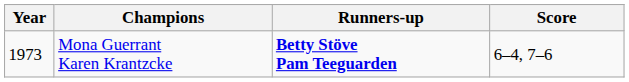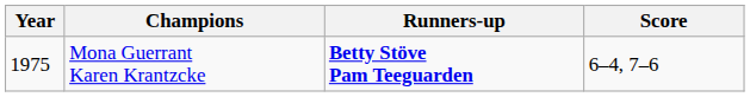Mona Guerrant Karen Krantzcke | Year: 1973 -> 1975
